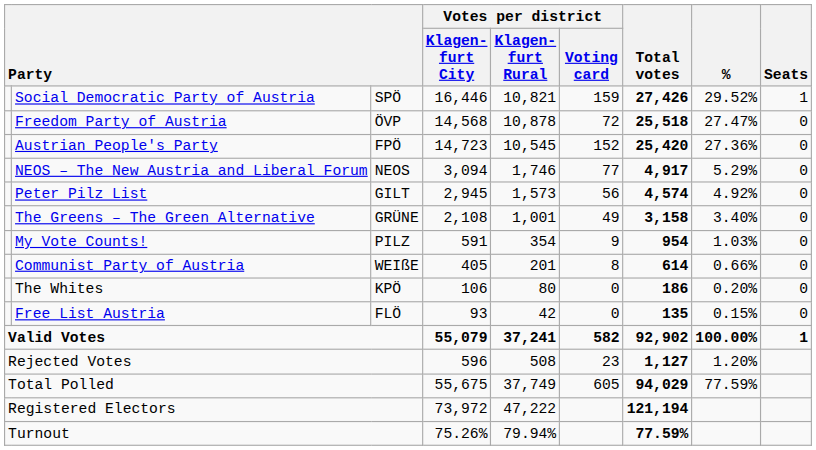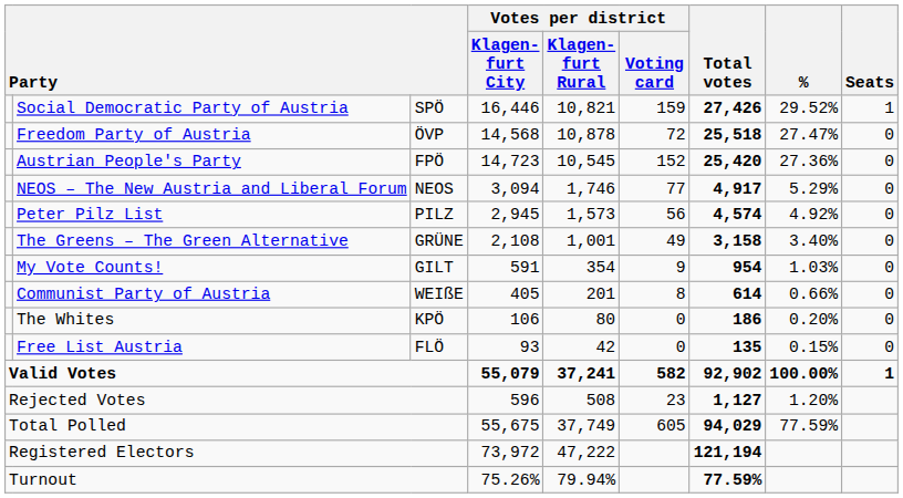Peter Pilz List | column 3: GILT -> PILZ
My Vote Counts! | column 3: PILZ -> GILT
